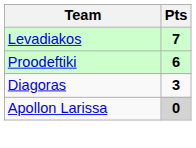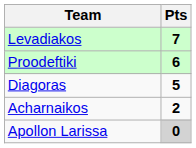Diagoras | Pts: 3 -> 5
+ row: Acharnaikos | 2
